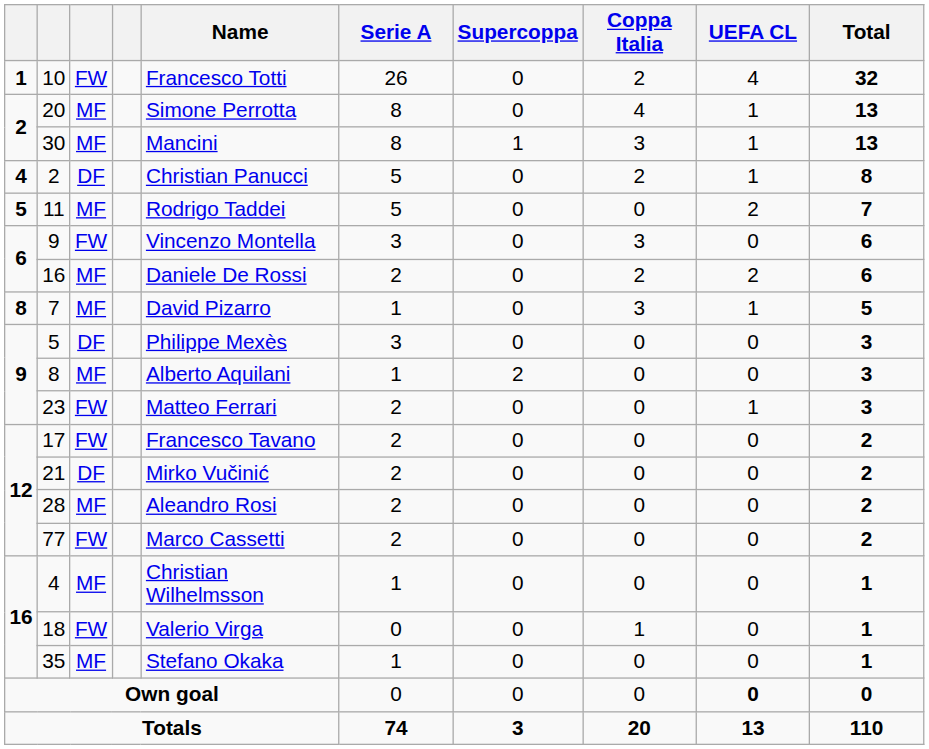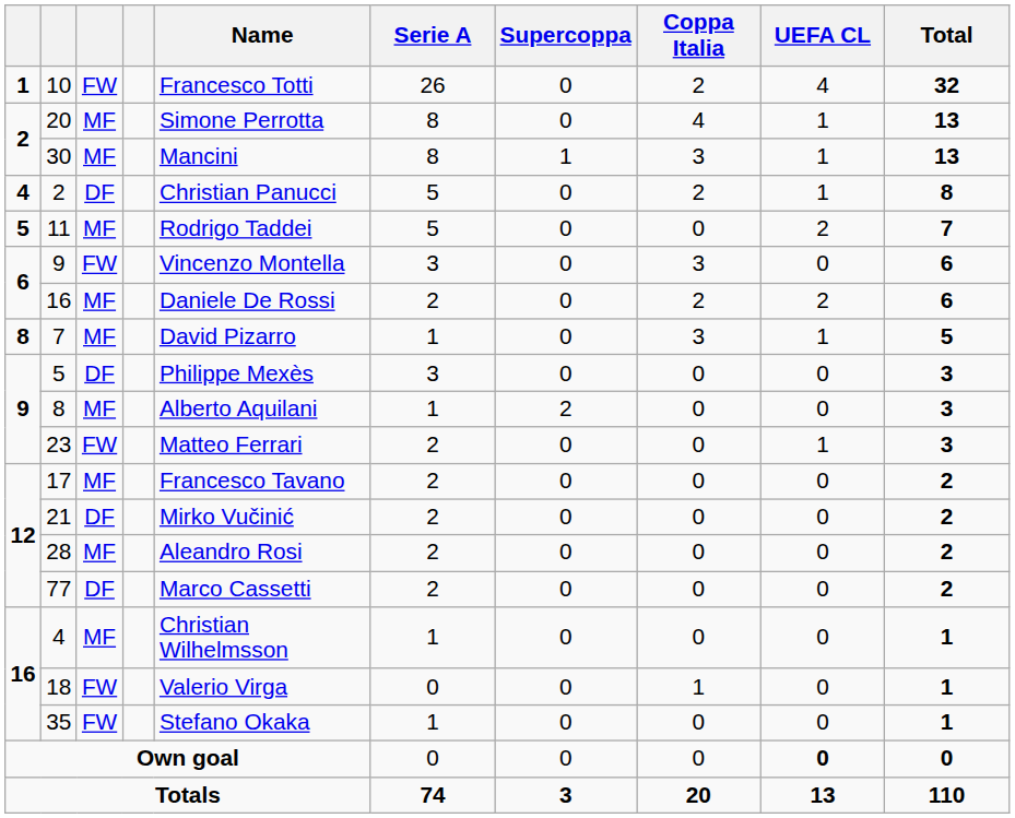17 | column 3: FW -> MF
77 | column 3: FW -> DF
35 | column 3: MF -> FW
